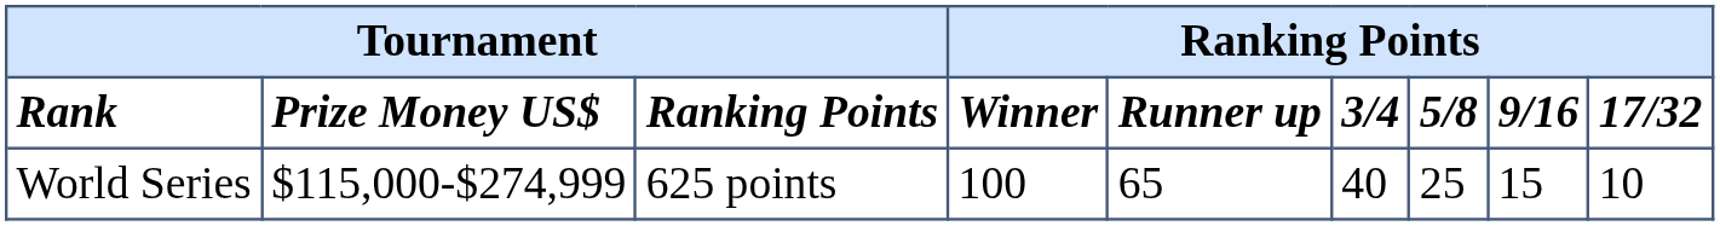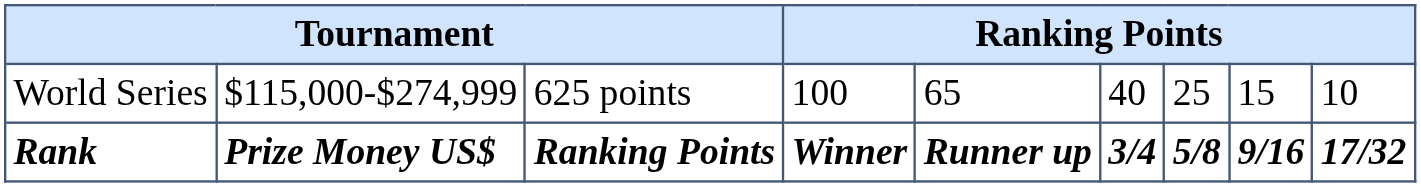rows swapped: Rank <-> World Series
